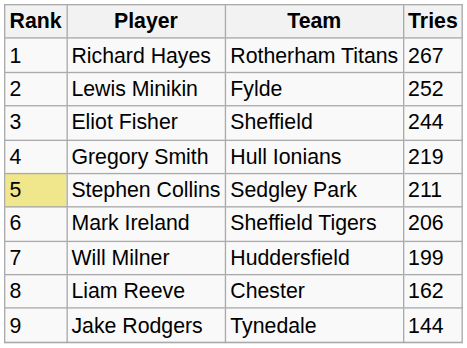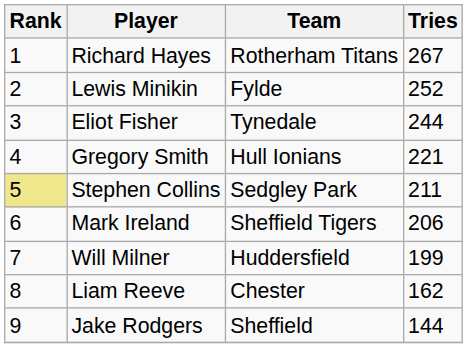Eliot Fisher | Team: Sheffield -> Tynedale
Gregory Smith | Tries: 219 -> 221
Jake Rodgers | Team: Tynedale -> Sheffield
